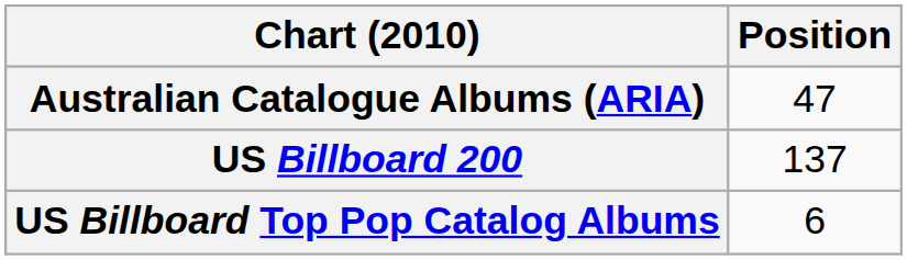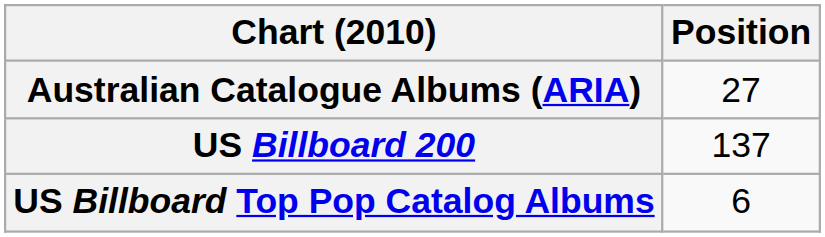Australian Catalogue Albums (ARIA) | Position: 47 -> 27
